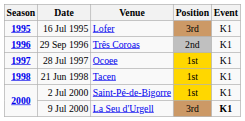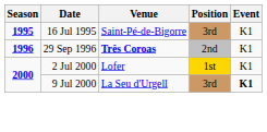16 Jul 1995 | Venue: Lofer -> Saint-Pé-de-Bigorre
29 Sep 1996 | Venue: normal -> bold
- row: 1997 | 28 Jul 1997 | Ocoee | 1st | K1
- row: 1998 | 21 Jun 1998 | Tacen | 1st | K1
2 Jul 2000 | Venue: Saint-Pé-de-Bigorre -> Lofer
